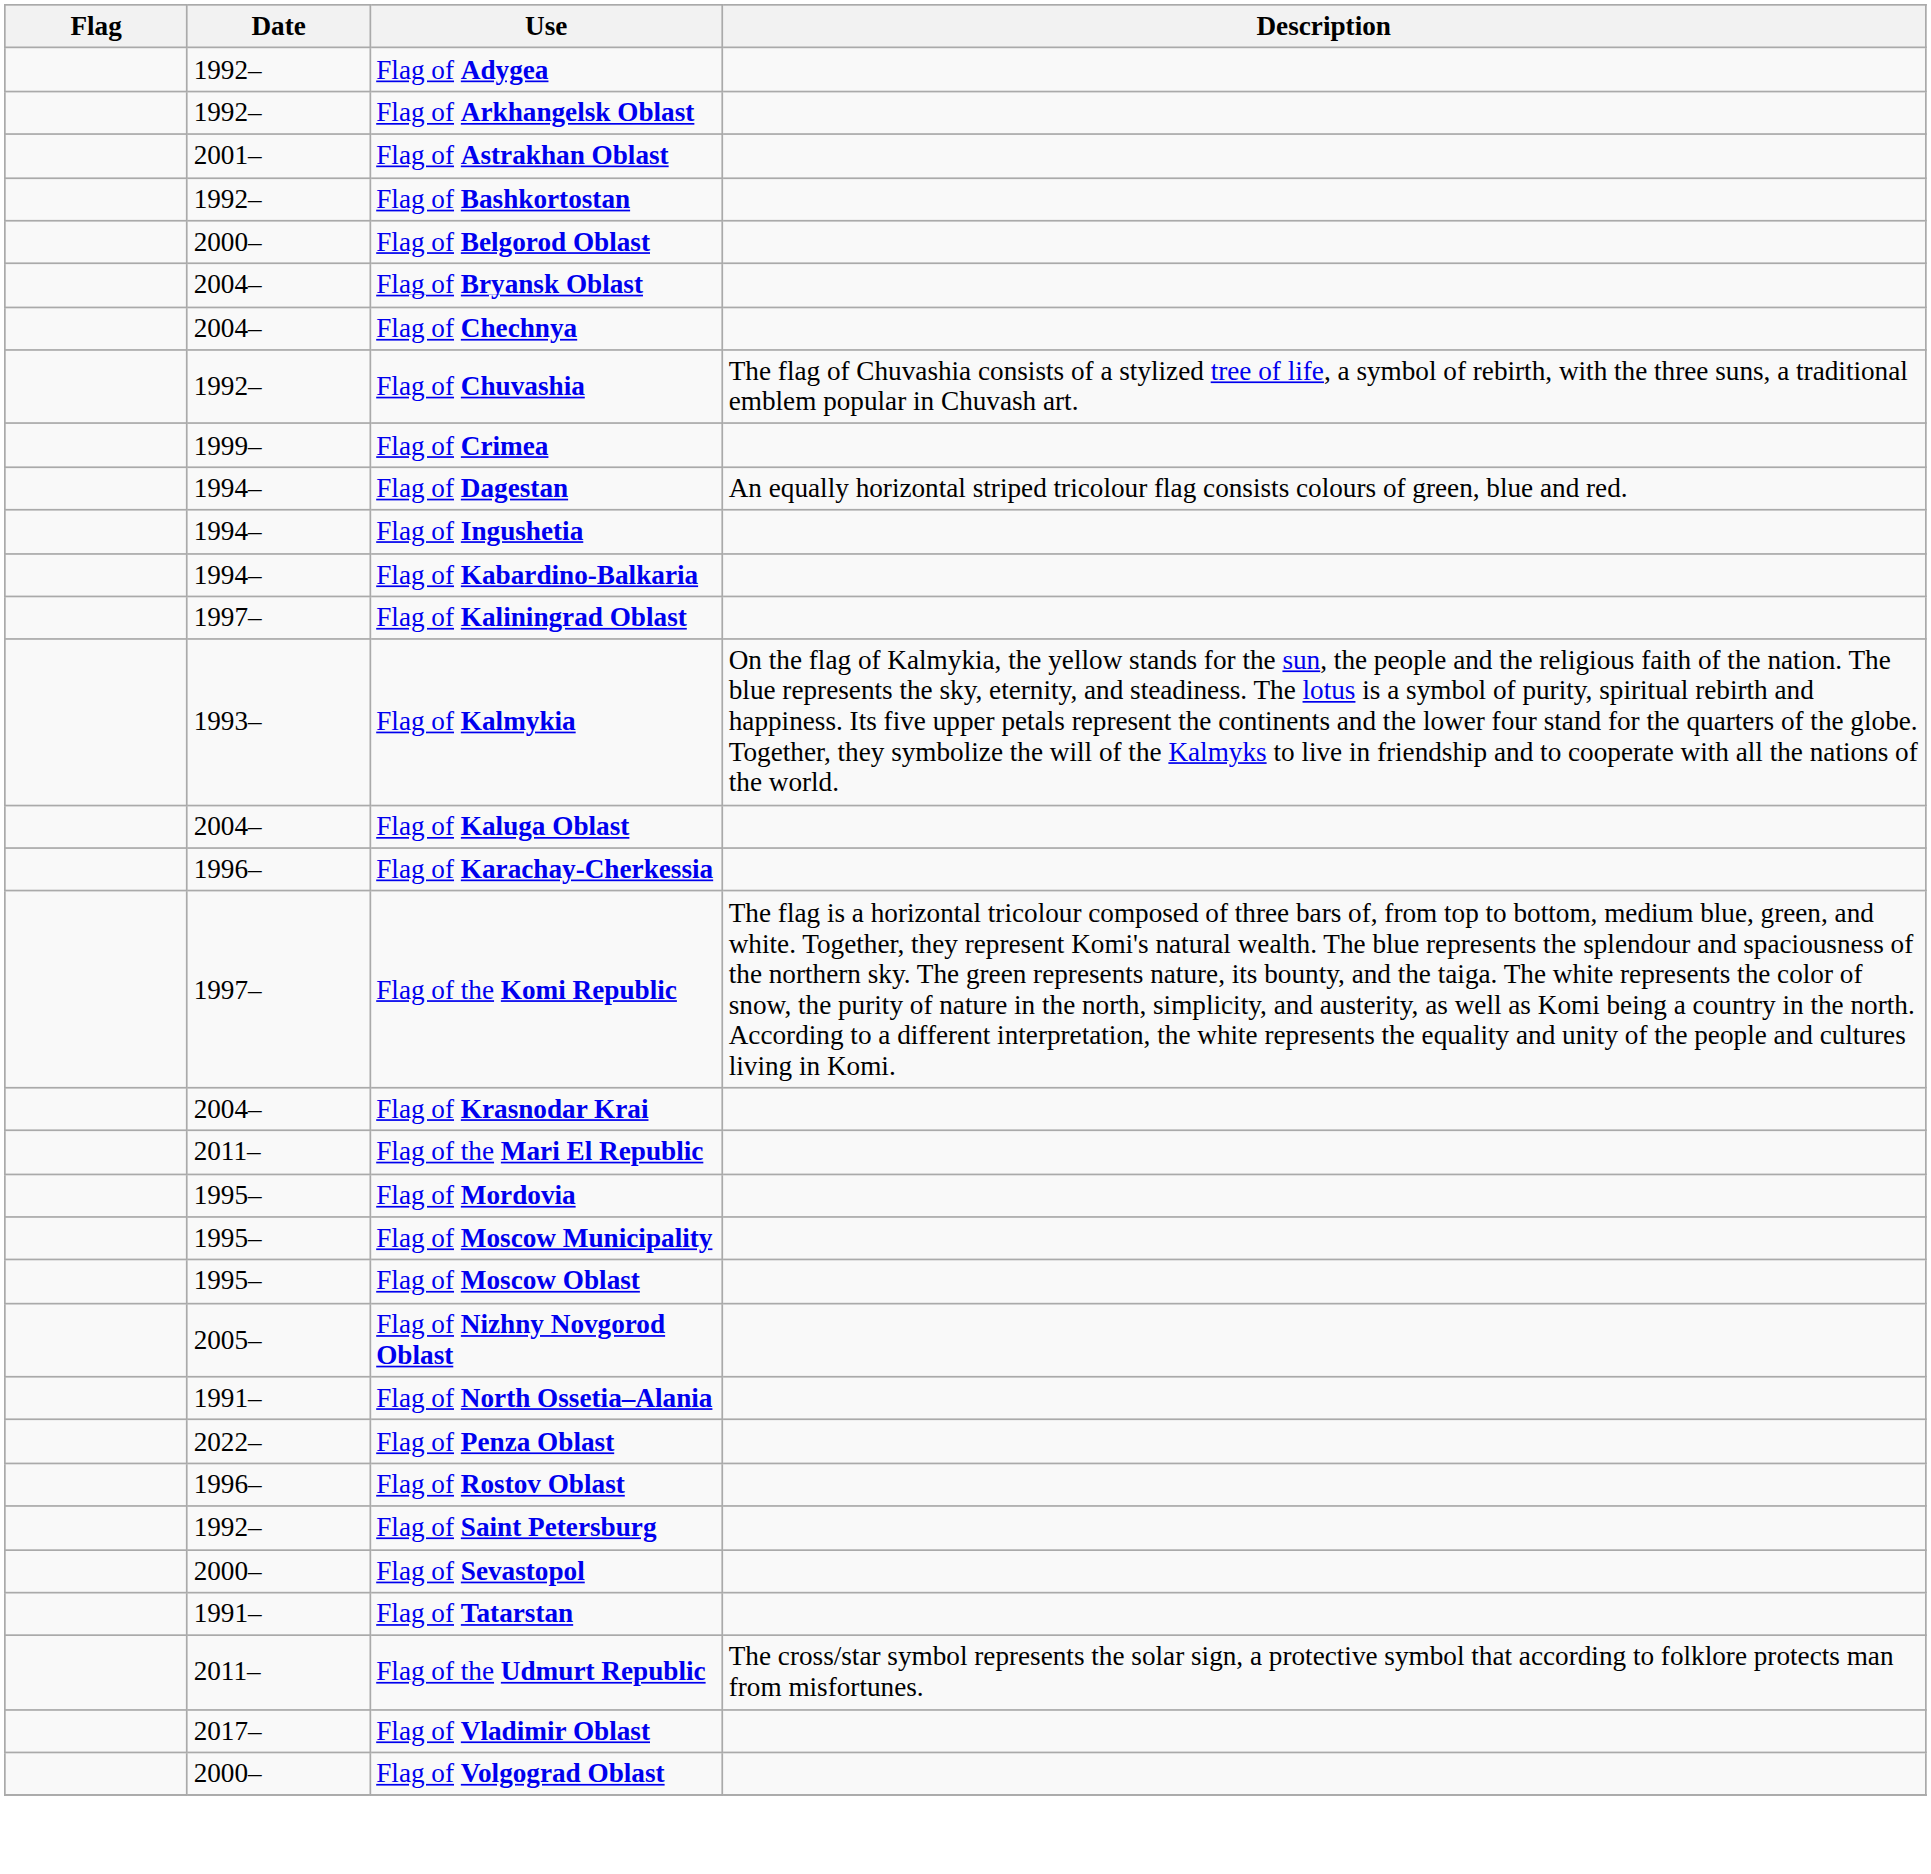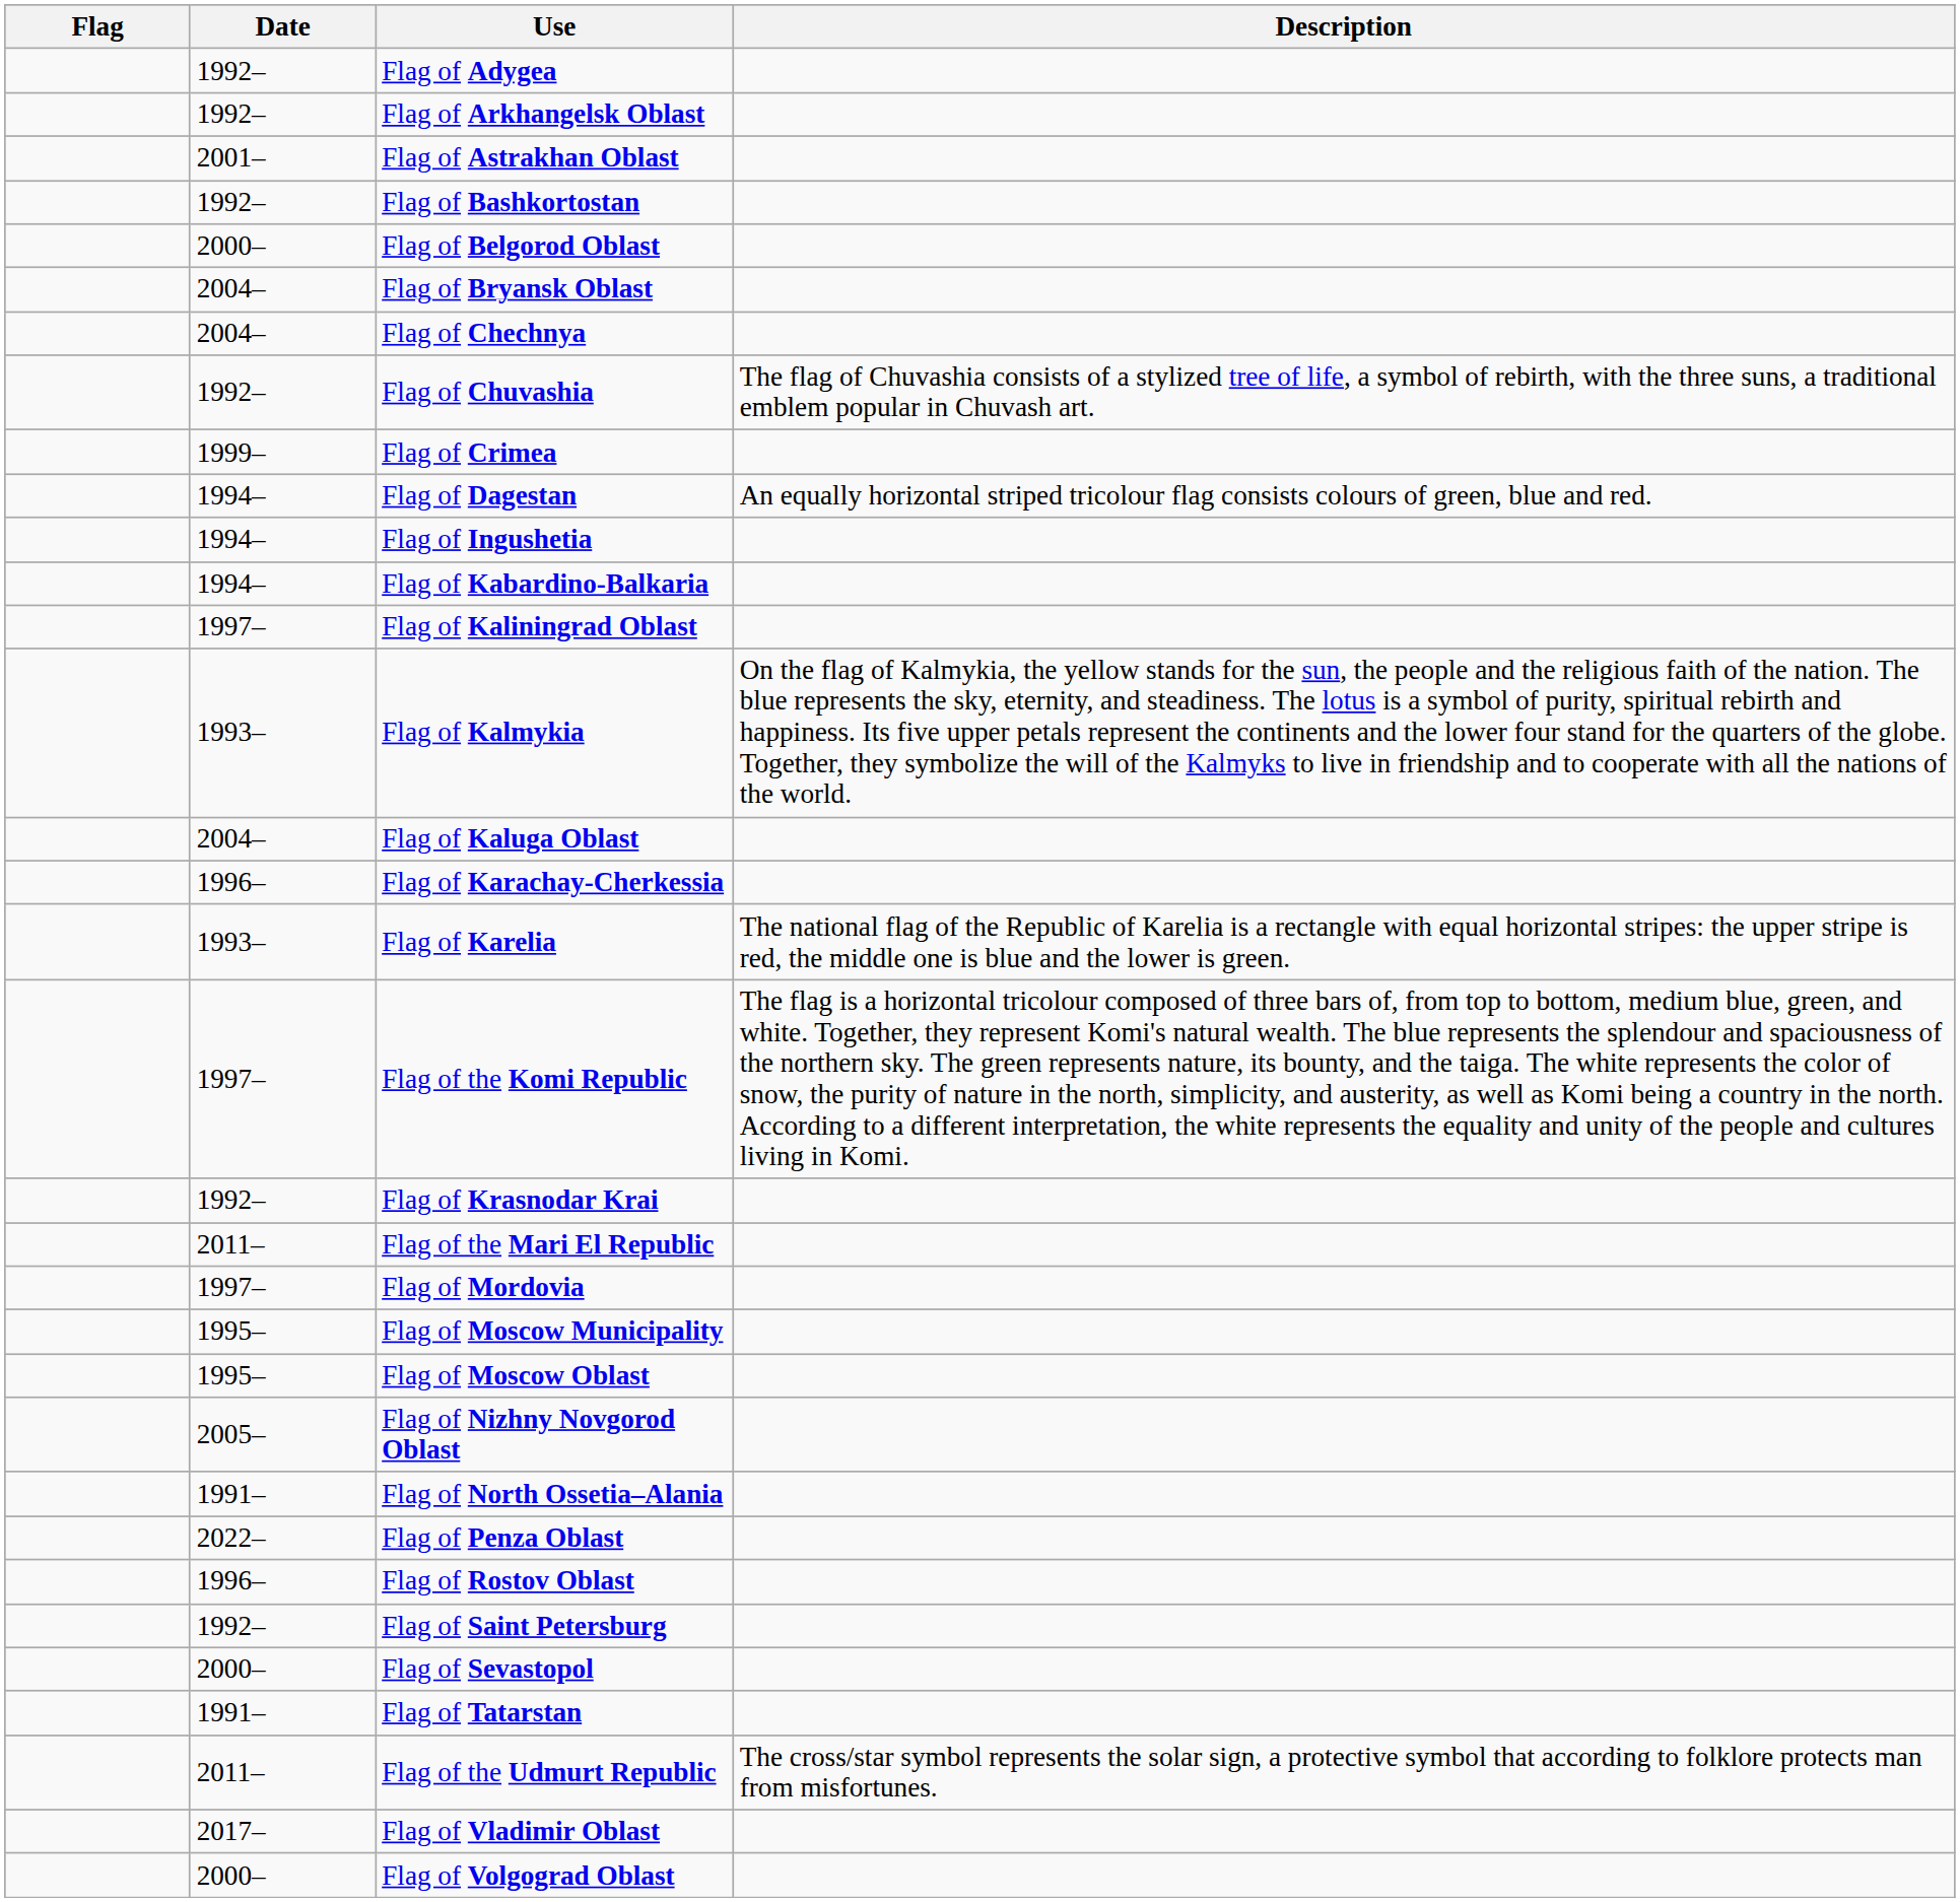+ row: 1993– | Flag of Karelia | The national flag of the Republic of Karelia is a rectangle with equal horizontal stripes: the upper stripe is red, the middle one is blue and the lower is green.
Flag of Krasnodar Krai | Date: 2004– -> 1992–
Flag of Mordovia | Date: 1995– -> 1997–
